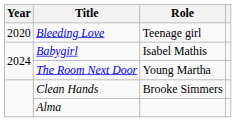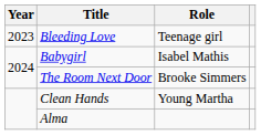Bleeding Love | Year: 2020 -> 2023
The Room Next Door | Role: Young Martha -> Brooke Simmers
Clean Hands | Role: Brooke Simmers -> Young Martha
